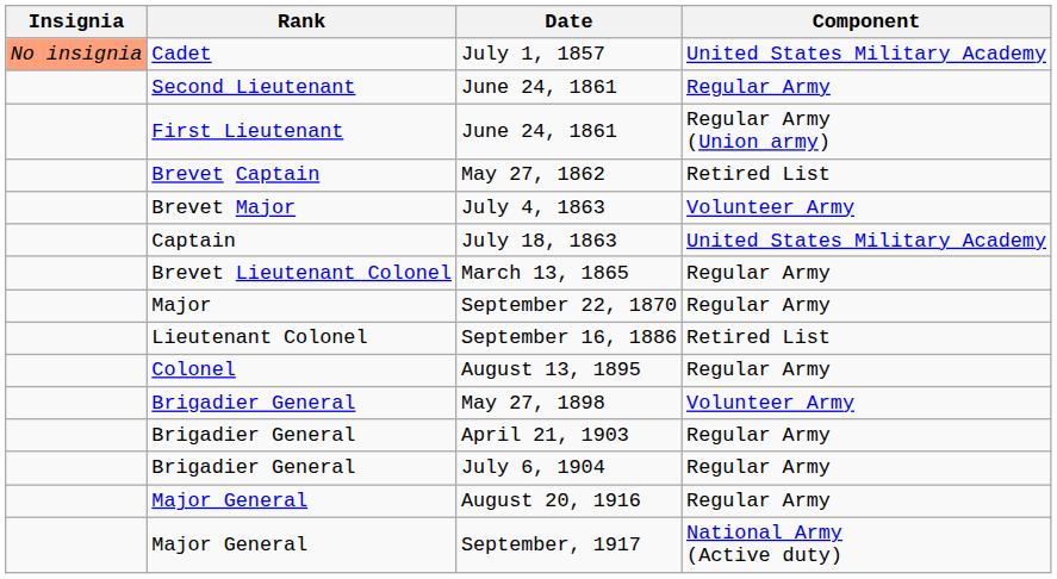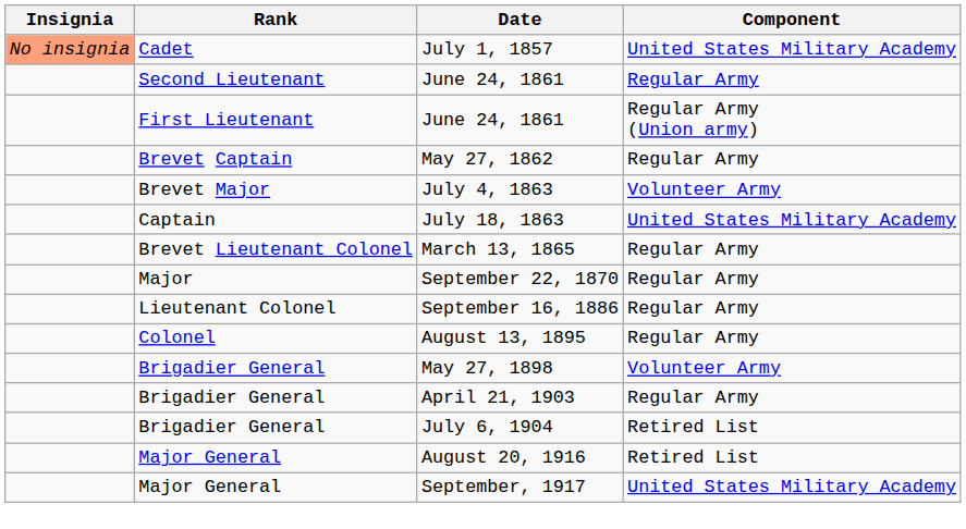May 27, 1862 | Component: Retired List -> Regular Army
September 16, 1886 | Component: Retired List -> Regular Army
July 6, 1904 | Component: Regular Army -> Retired List
August 20, 1916 | Component: Regular Army -> Retired List
September, 1917 | Component: National Army (Active duty) -> United States Military Academy
